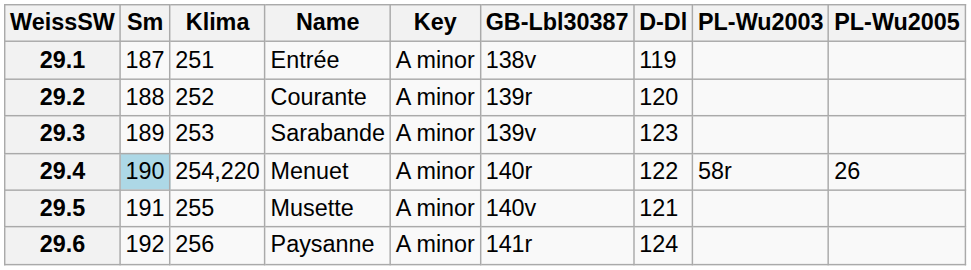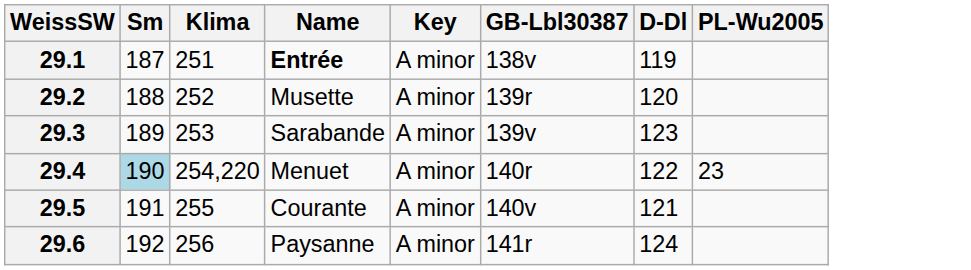- column: PL-Wu2003 | 58r
29.1 | Name: normal -> bold
29.2 | Name: Courante -> Musette
29.4 | PL-Wu2005: 26 -> 23
29.5 | Name: Musette -> Courante
